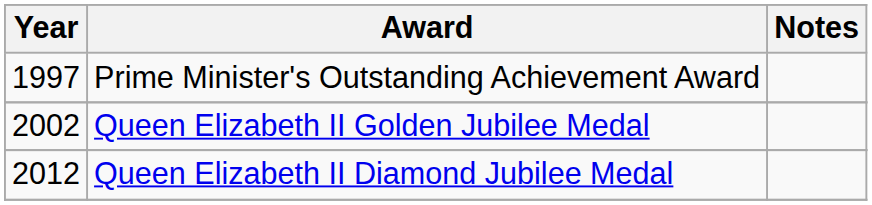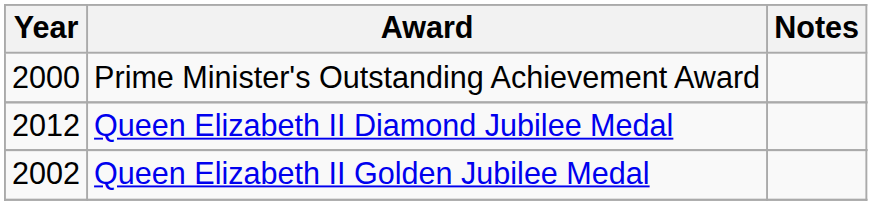Prime Minister's Outstanding Achievement Award | Year: 1997 -> 2000
rows swapped: Queen Elizabeth II Golden Jubilee Medal <-> Queen Elizabeth II Diamond Jubilee Medal
